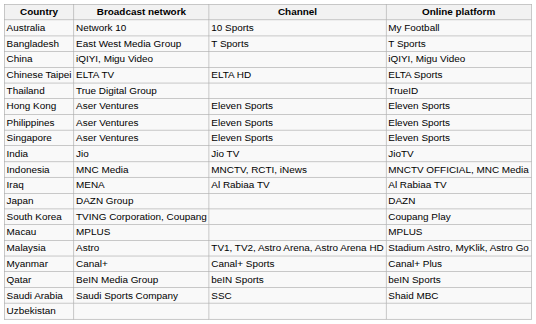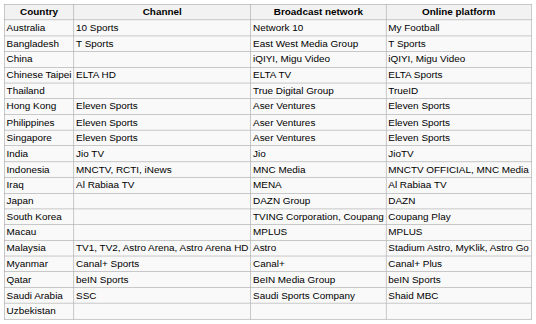columns swapped: Broadcast network <-> Channel
